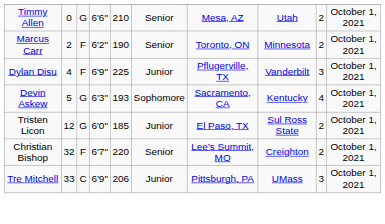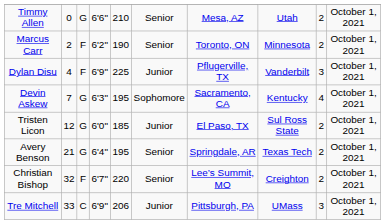Devin Askew | column 2: 5 -> 7
Devin Askew | column 5: 193 -> 195
+ row: Avery Benson | 21 | G | 6'4" | 195 | Senior | Springdale, AR | Texas Tech | 2 | October 1, 2021
